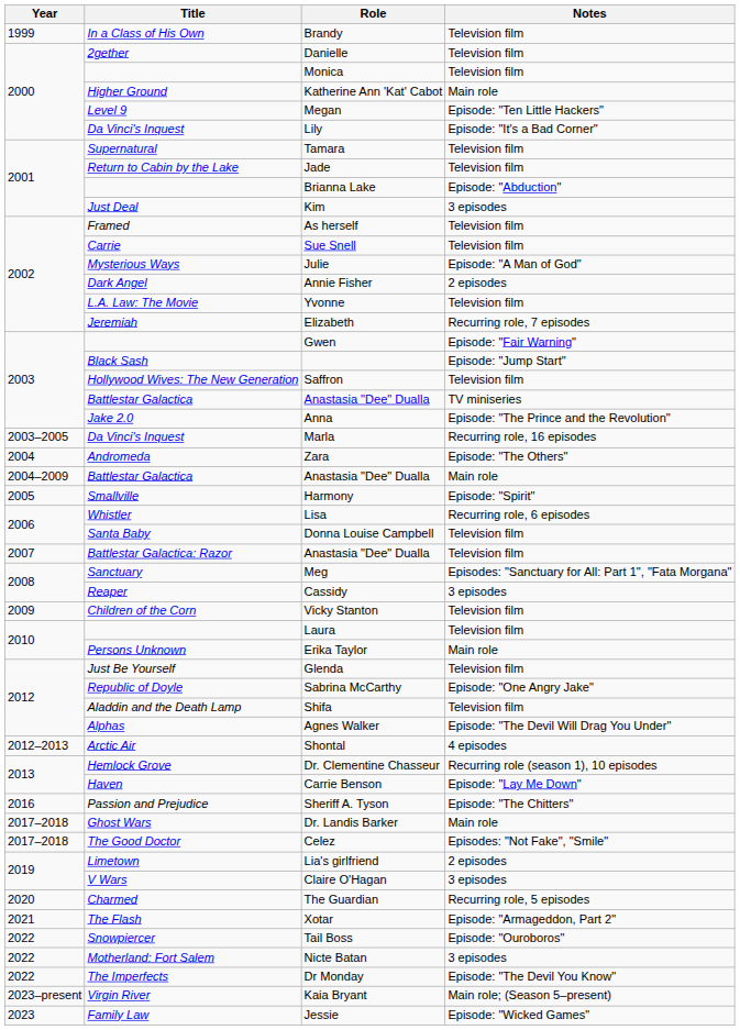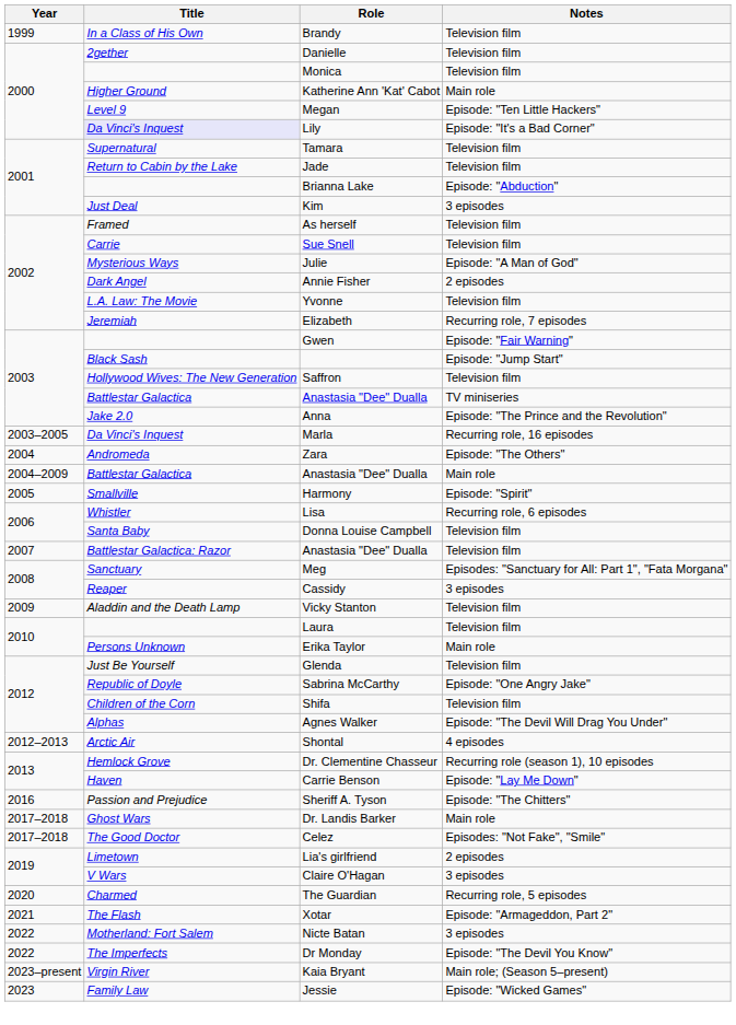Lily | Title: no background -> lavender background
Vicky Stanton | Title: Children of the Corn -> Aladdin and the Death Lamp
Shifa | Title: Aladdin and the Death Lamp -> Children of the Corn
- row: 2022 | Snowpiercer | Tail Boss | Episode: "Ouroboros"
